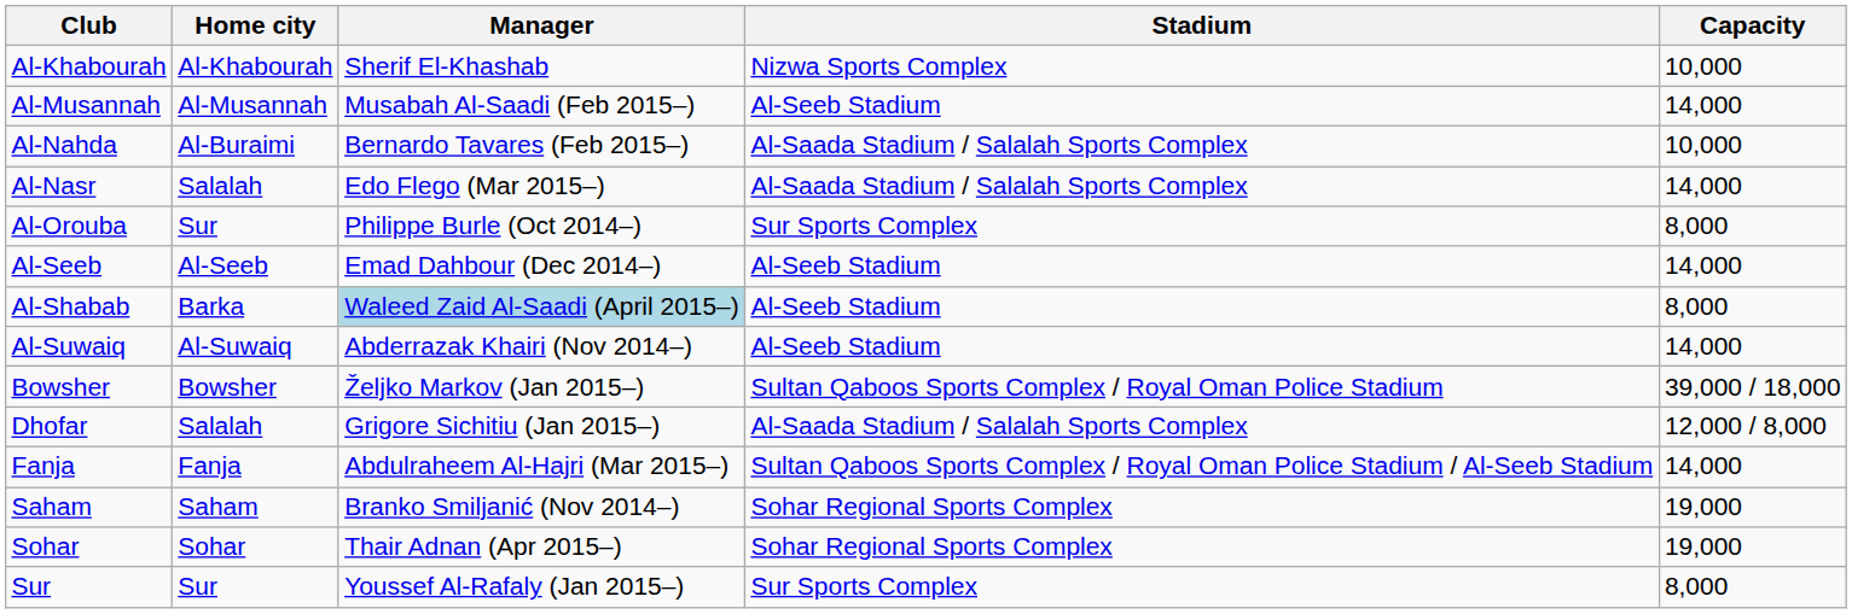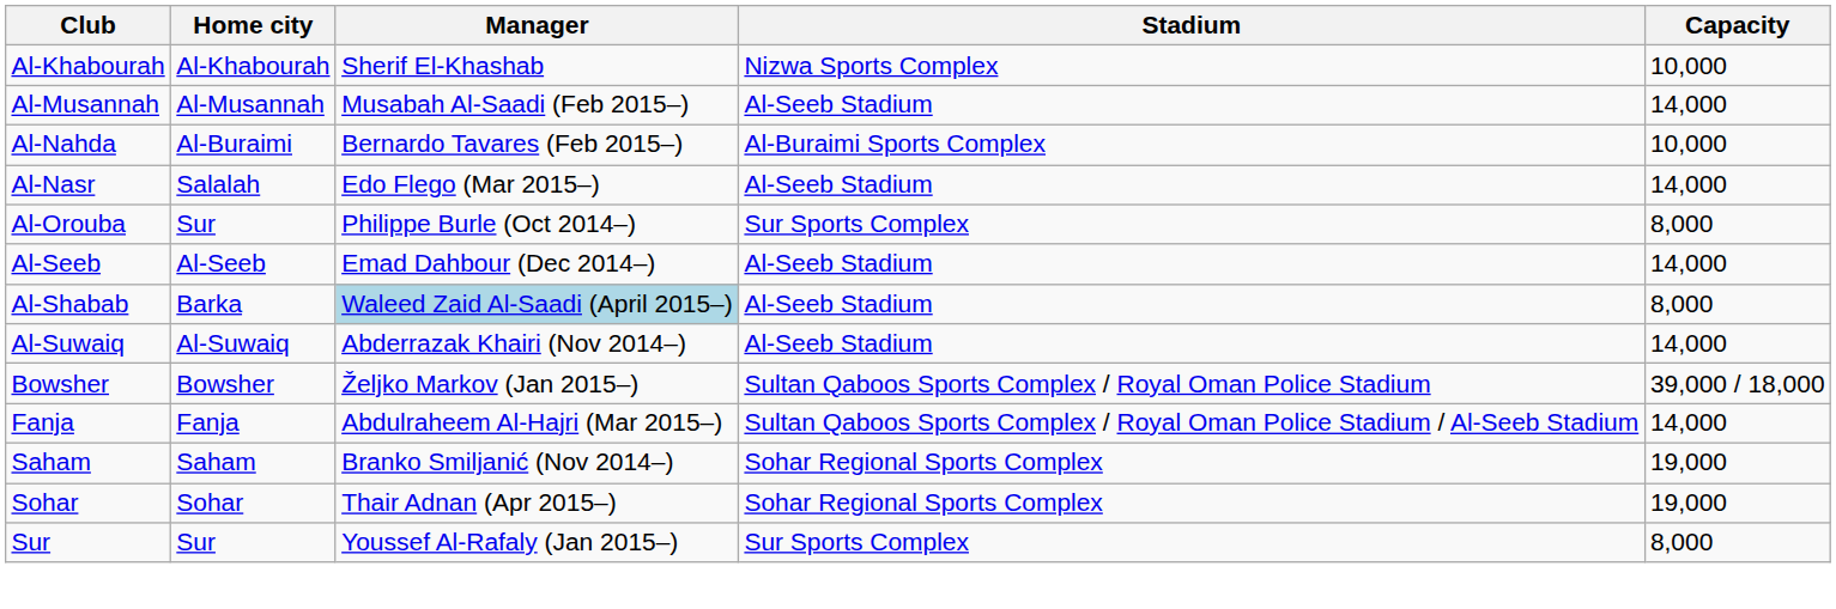Al-Nahda | Stadium: Al-Saada Stadium / Salalah Sports Complex -> Al-Buraimi Sports Complex
Al-Nasr | Stadium: Al-Saada Stadium / Salalah Sports Complex -> Al-Seeb Stadium
- row: Dhofar | Salalah | Grigore Sichitiu (Jan 2015–) | Al-Saada Stadium / Salalah Sports Complex | 12,000 / 8,000
